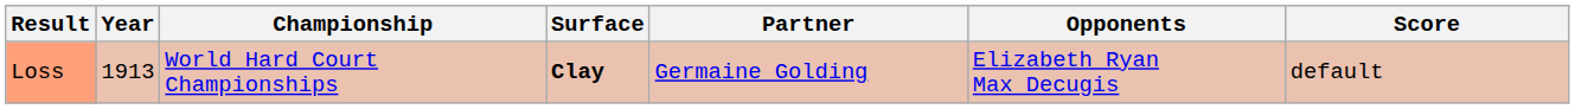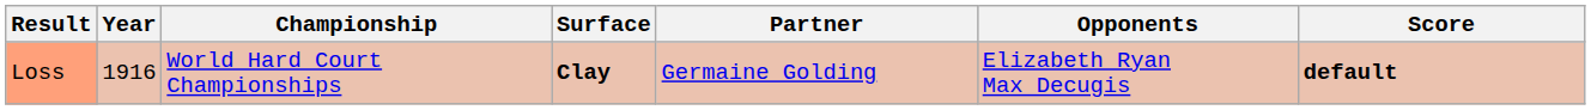Loss | Year: 1913 -> 1916
Loss | Score: normal -> bold
